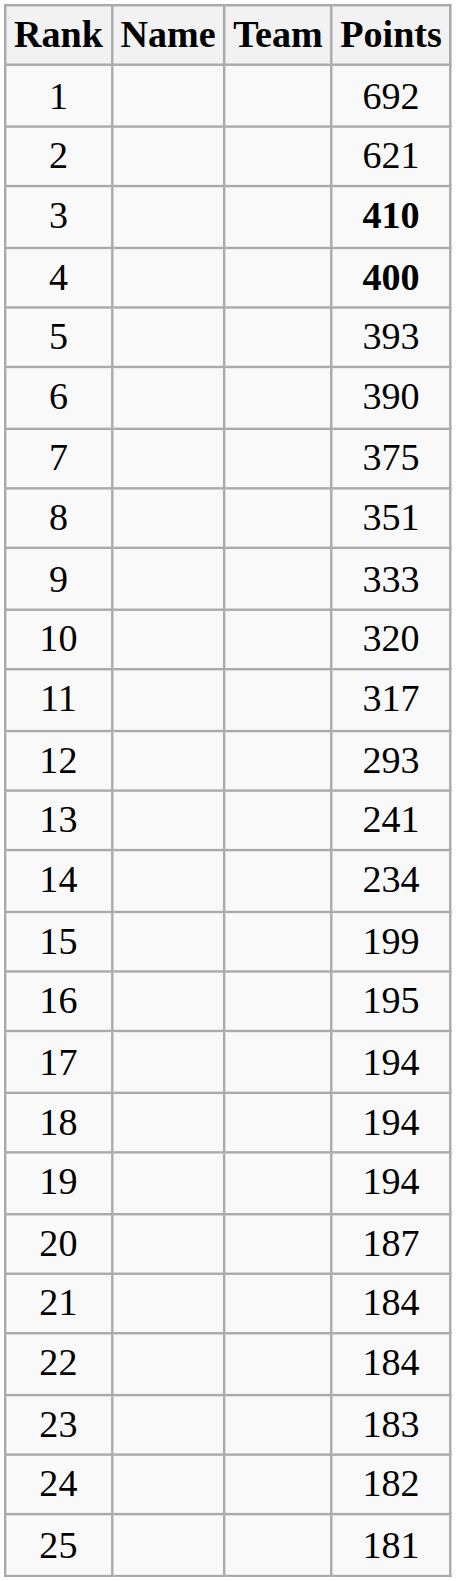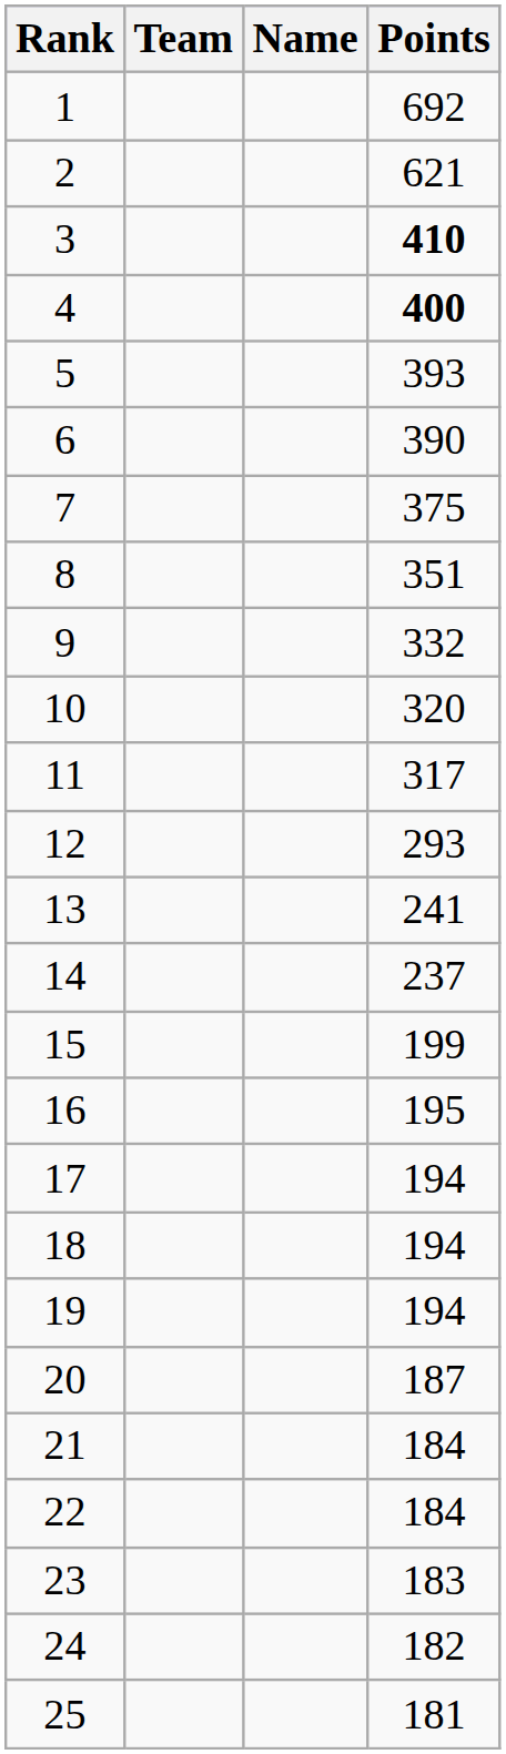columns swapped: Name <-> Team
9 | Points: 333 -> 332
14 | Points: 234 -> 237
